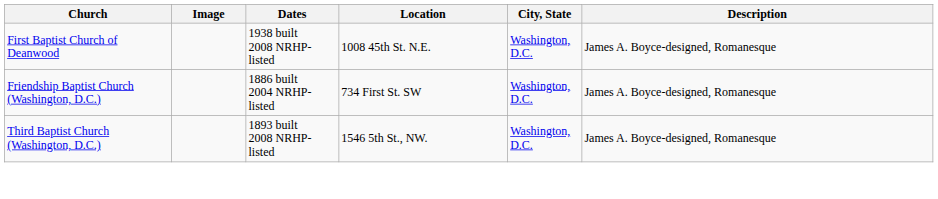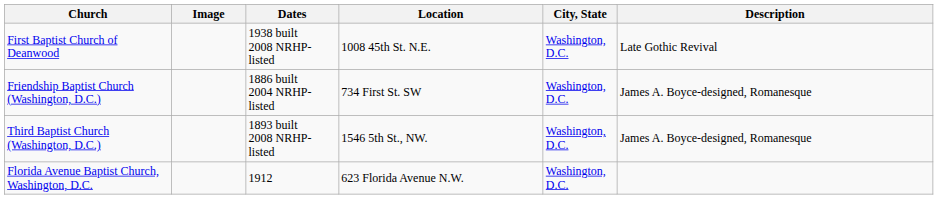First Baptist Church of Deanwood | Description: James A. Boyce-designed, Romanesque -> Late Gothic Revival
+ row: Florida Avenue Baptist Church, Washington, D.C. | 1912 | 623 Florida Avenue N.W. | Washington, D.C.
